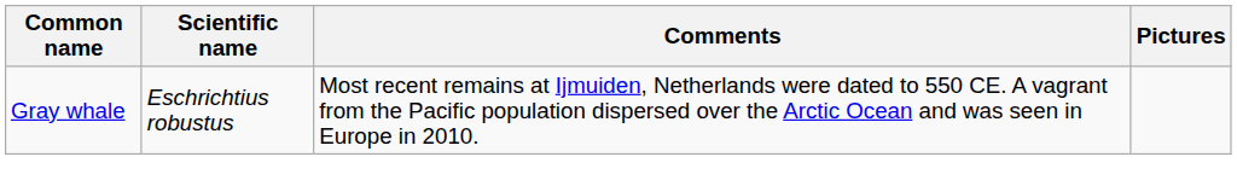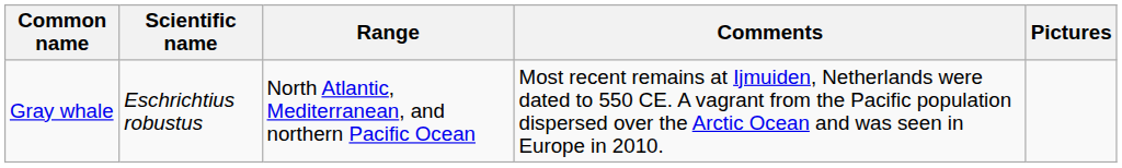+ column: Range | North Atlantic, Mediterranean, and northern Pacific Ocean
